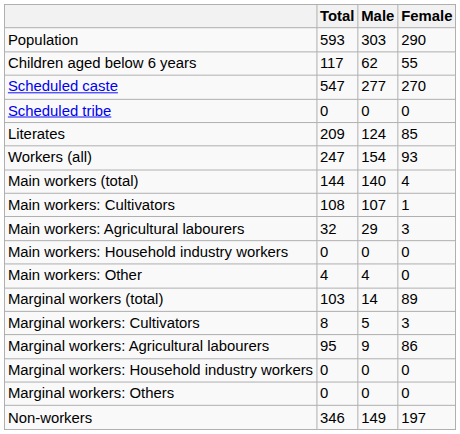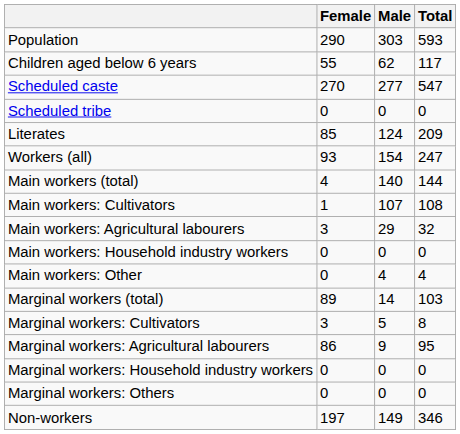columns swapped: Total <-> Female
